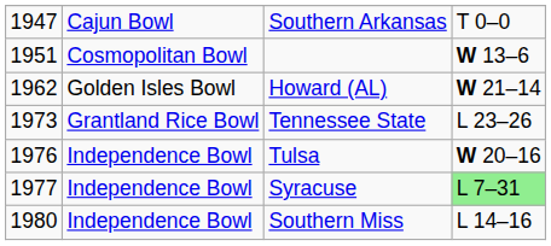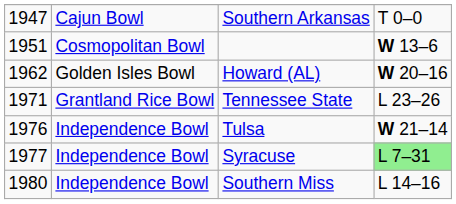Howard (AL) | column 4: W 21–14 -> W 20–16
Tennessee State | column 1: 1973 -> 1971
Tulsa | column 4: W 20–16 -> W 21–14
